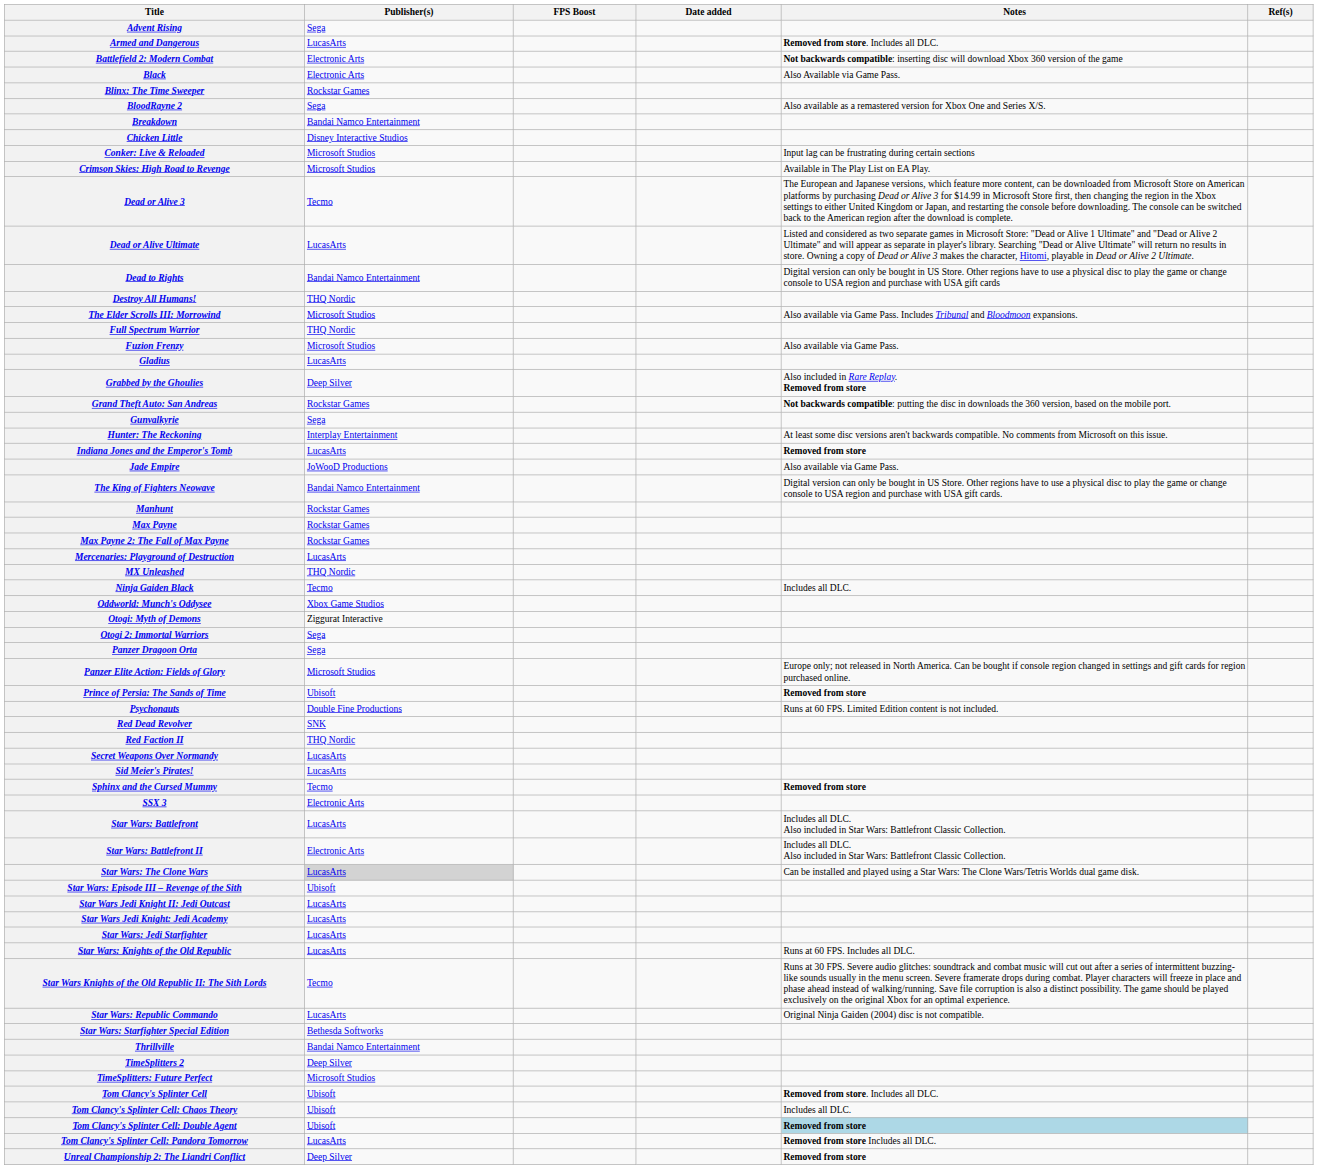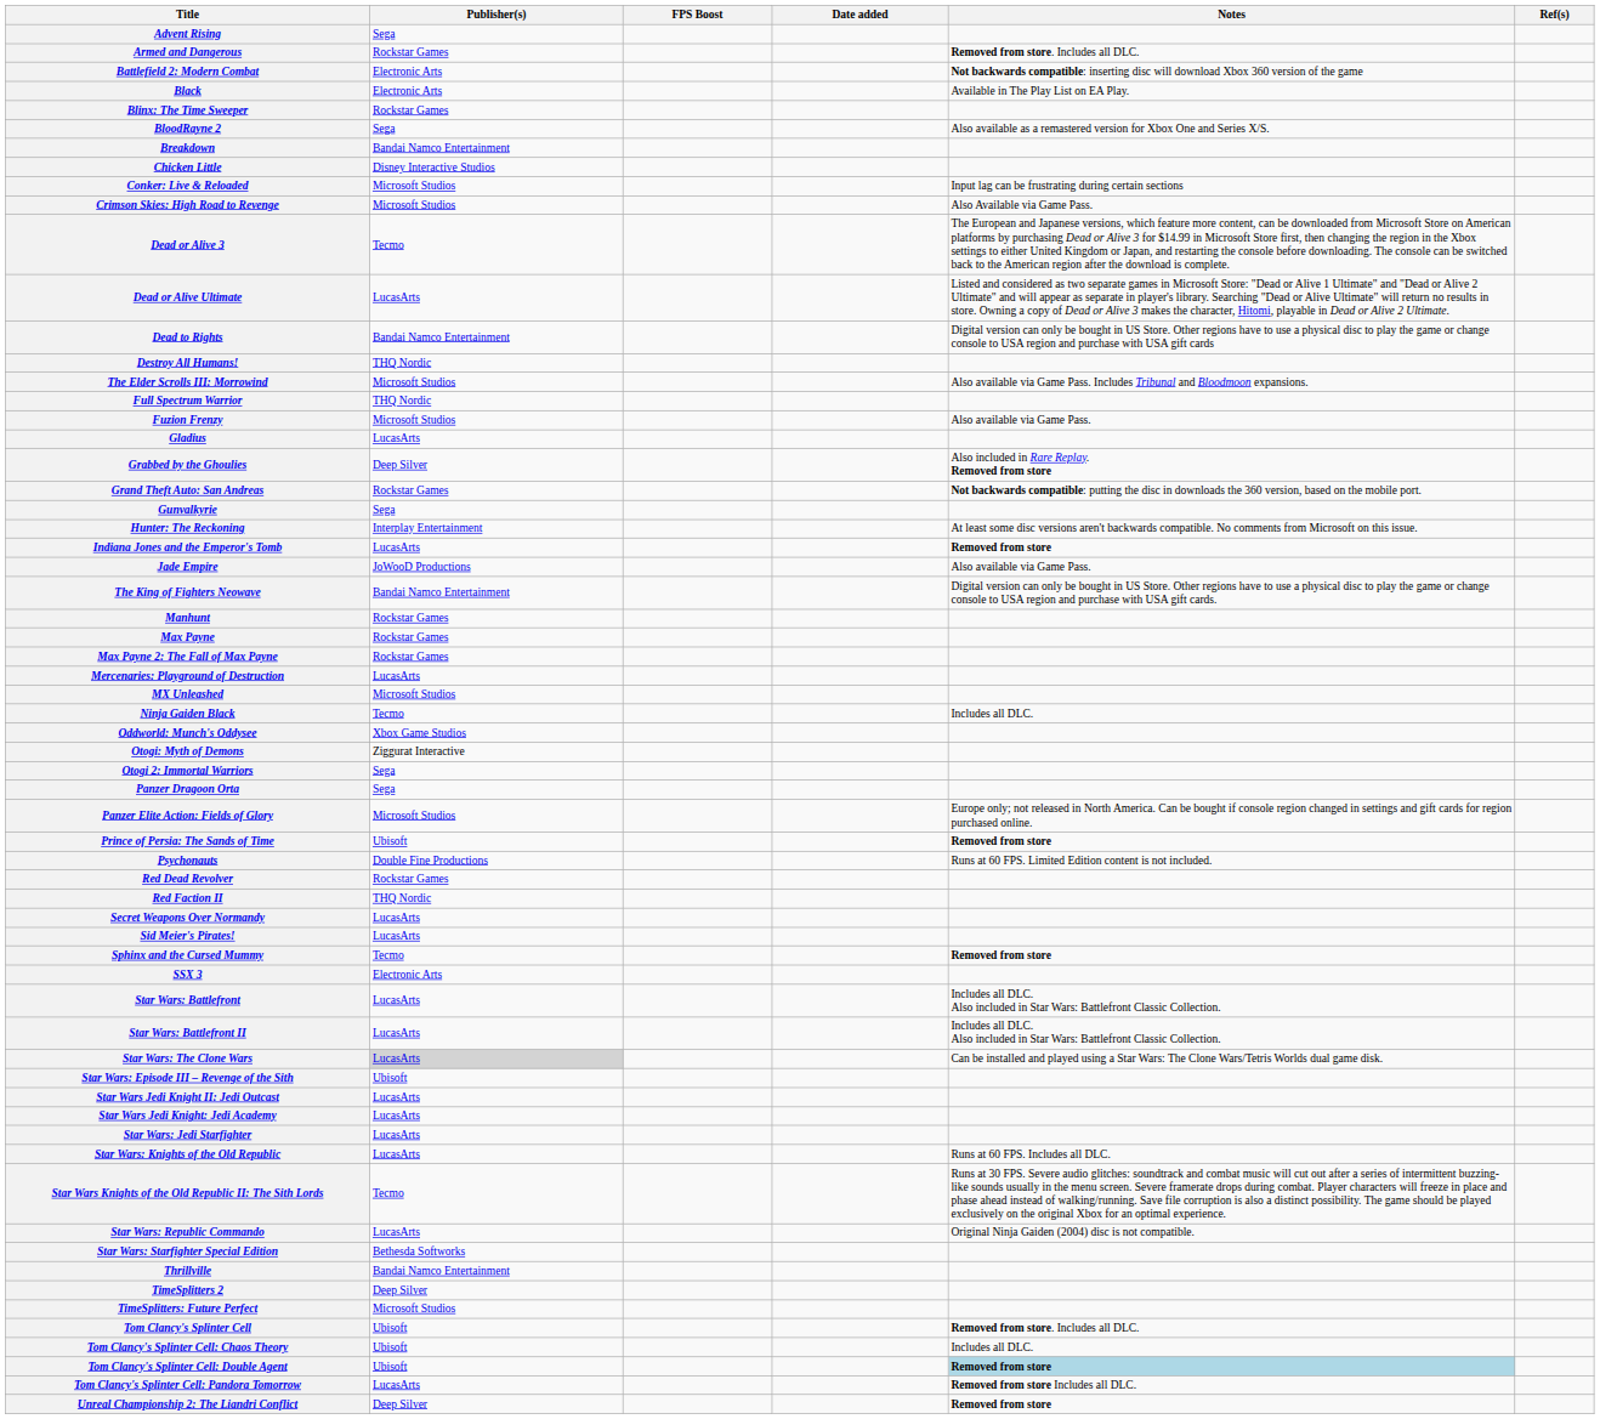Armed and Dangerous | Publisher(s): LucasArts -> Rockstar Games
Black | Notes: Also Available via Game Pass. -> Available in The Play List on EA Play.
Crimson Skies: High Road to Revenge | Notes: Available in The Play List on EA Play. -> Also Available via Game Pass.
MX Unleashed | Publisher(s): THQ Nordic -> Microsoft Studios
Red Dead Revolver | Publisher(s): SNK -> Rockstar Games
Star Wars: Battlefront II | Publisher(s): Electronic Arts -> LucasArts
